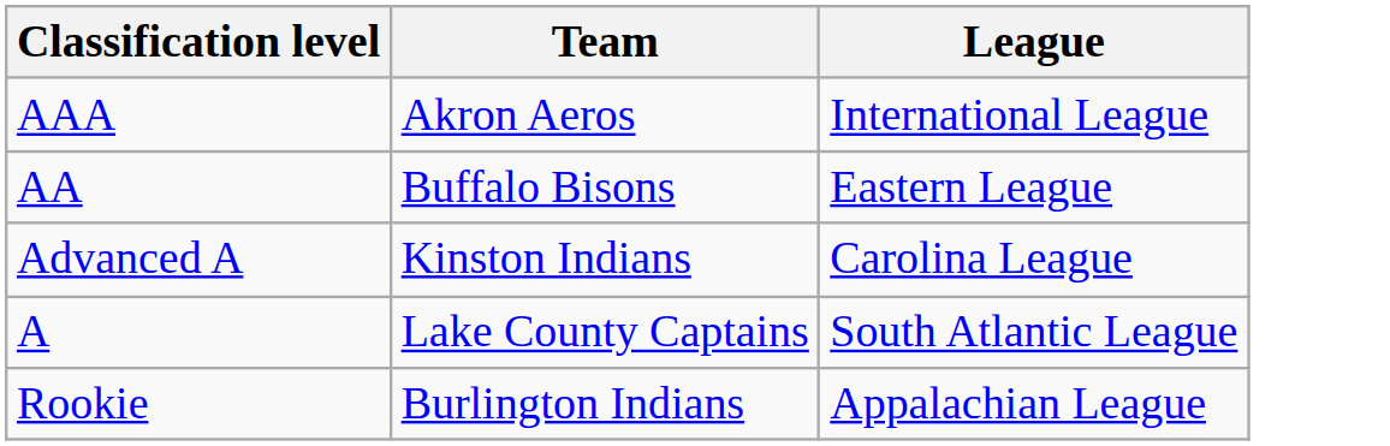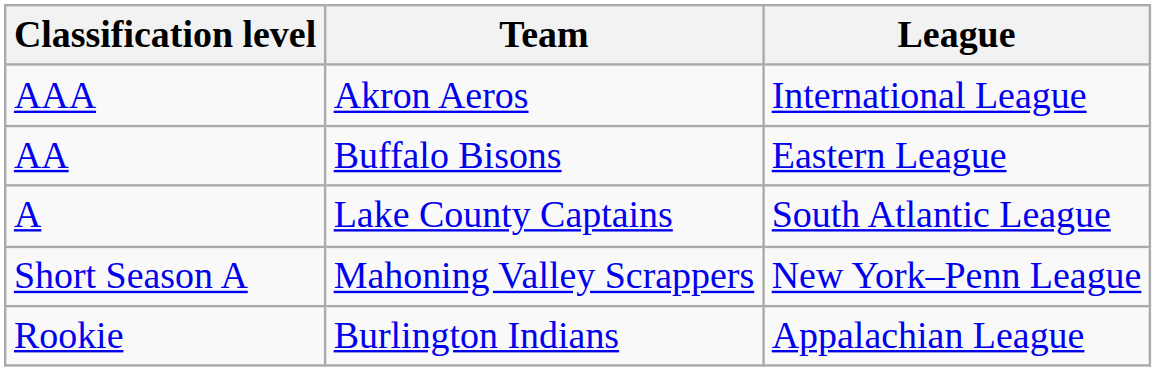- row: Advanced A | Kinston Indians | Carolina League
+ row: Short Season A | Mahoning Valley Scrappers | New York–Penn League
